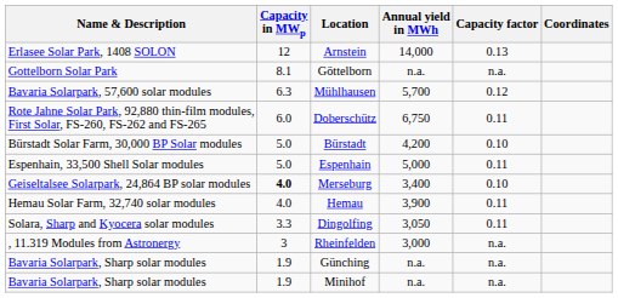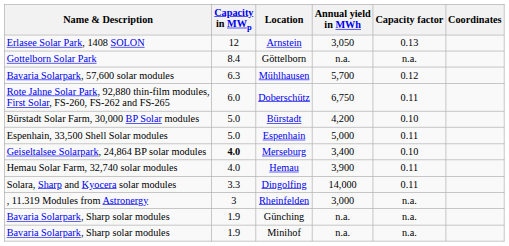Arnstein | Annual yield in MWh: 14,000 -> 3,050
Göttelborn | Capacity in MWp: 8.1 -> 8.4
Dingolfing | Annual yield in MWh: 3,050 -> 14,000
